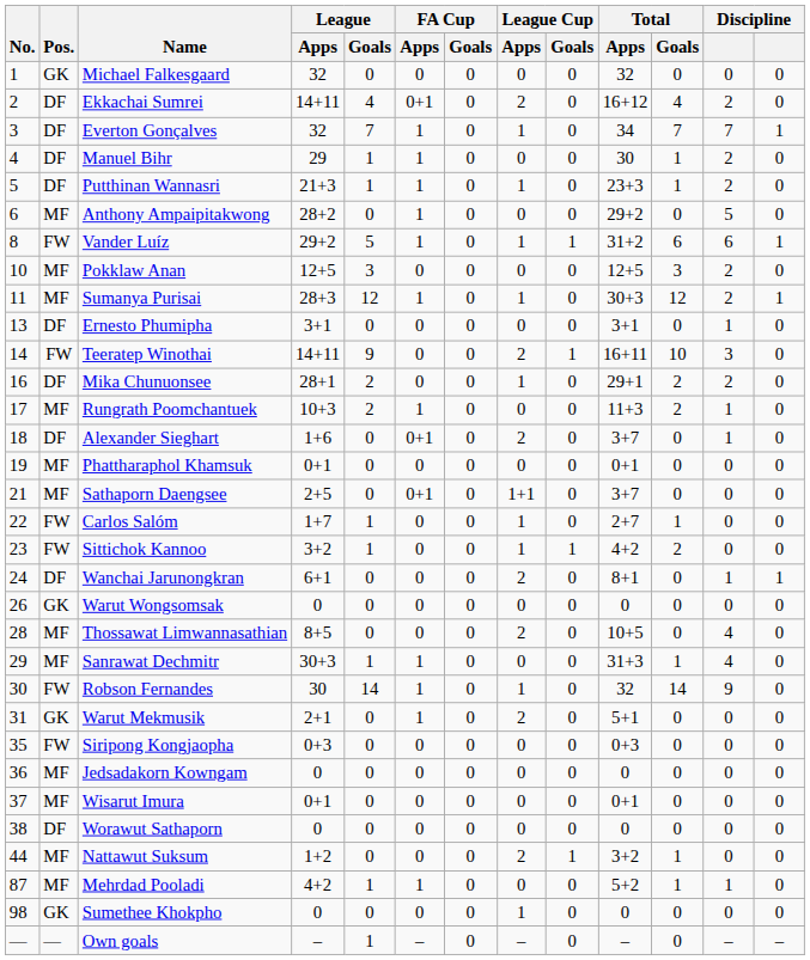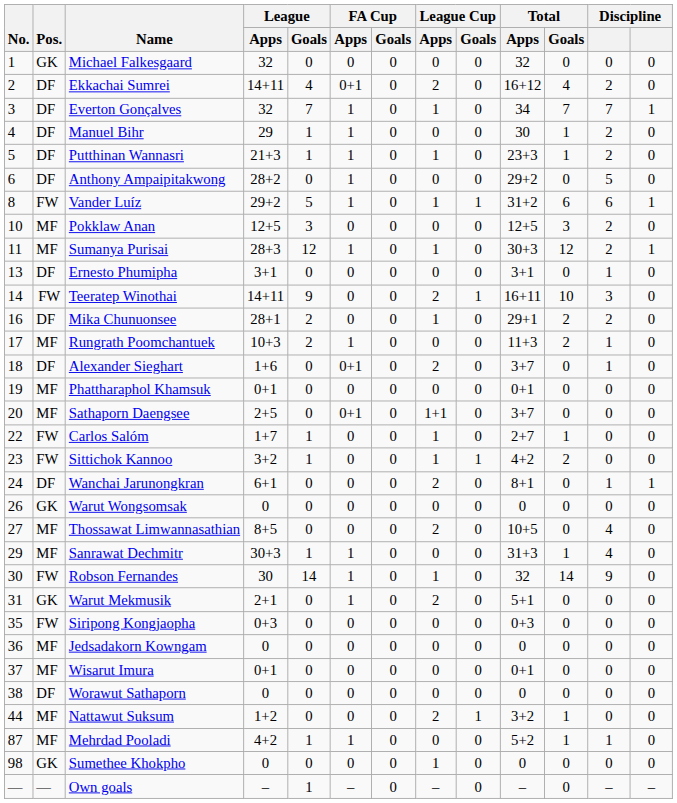Anthony Ampaipitakwong | Pos.: MF -> DF
Sathaporn Daengsee | No.: 21 -> 20
Thossawat Limwannasathian | No.: 28 -> 27
